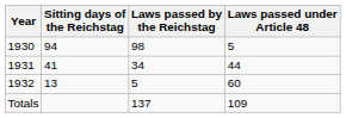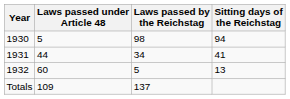columns swapped: Sitting days of the Reichstag <-> Laws passed under Article 48
